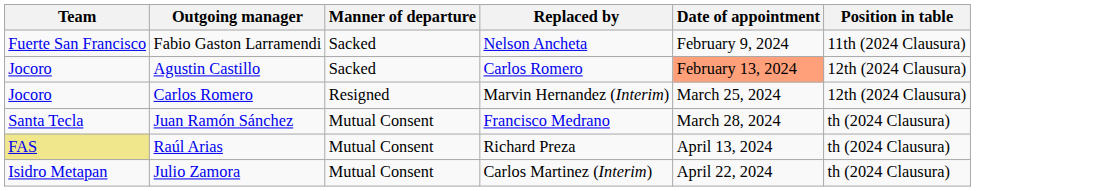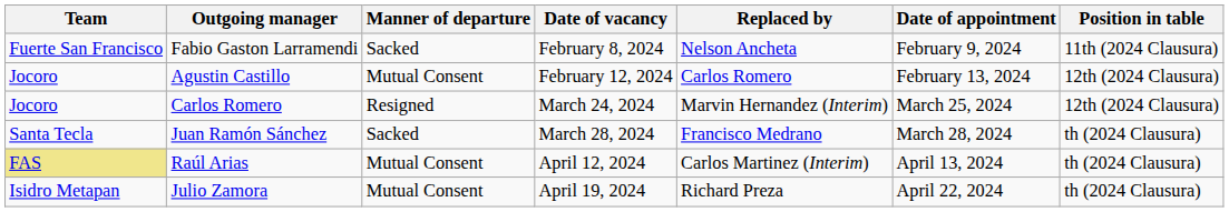+ column: Date of vacancy | February 8, 2024 | February 12, 2024 | March 24, 2024 | March 28, 2024 | April 12, 2024 | April 19, 2024
Agustin Castillo | Manner of departure: Sacked -> Mutual Consent
Agustin Castillo | Date of appointment: lightsalmon background -> no background
Juan Ramón Sánchez | Manner of departure: Mutual Consent -> Sacked
Raúl Arias | Replaced by: Richard Preza -> Carlos Martinez (Interim)
Julio Zamora | Replaced by: Carlos Martinez (Interim) -> Richard Preza
